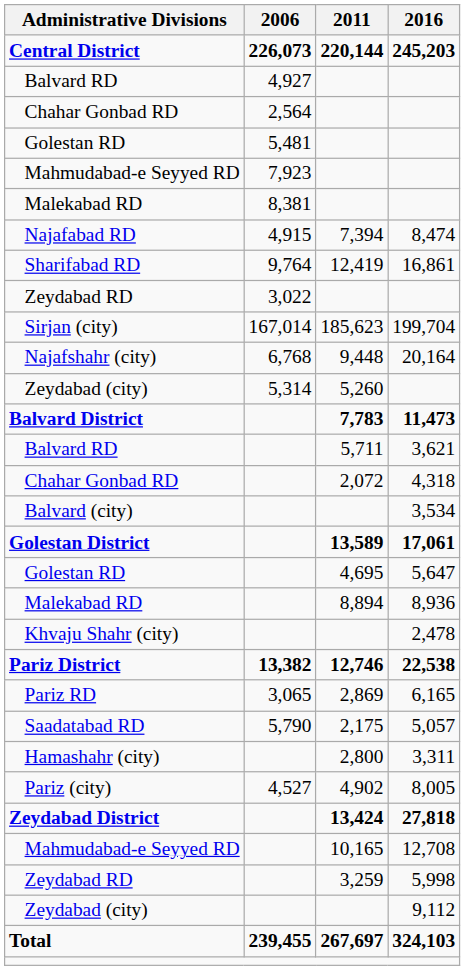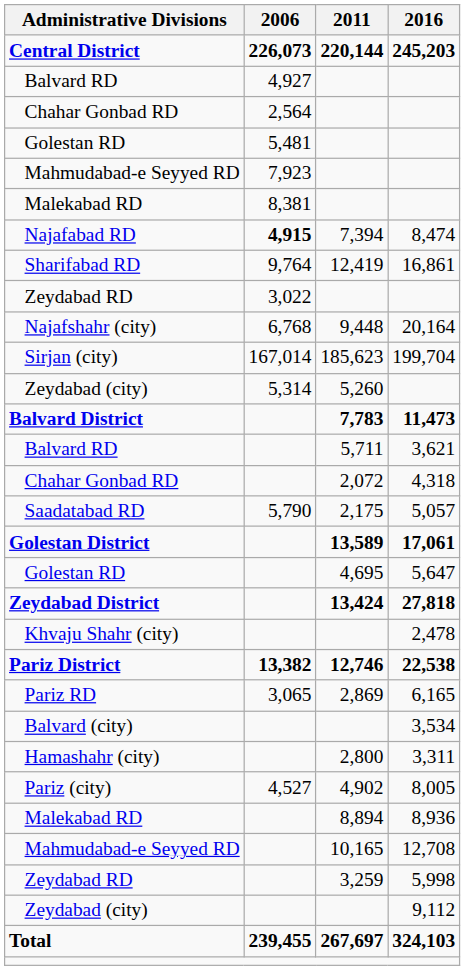Najafabad RD | 2006: normal -> bold
rows swapped: Najafshahr (city) <-> Sirjan (city)
rows swapped: Balvard (city) <-> Saadatabad RD
rows swapped: Malekabad RD / 8,936 <-> Zeydabad District
